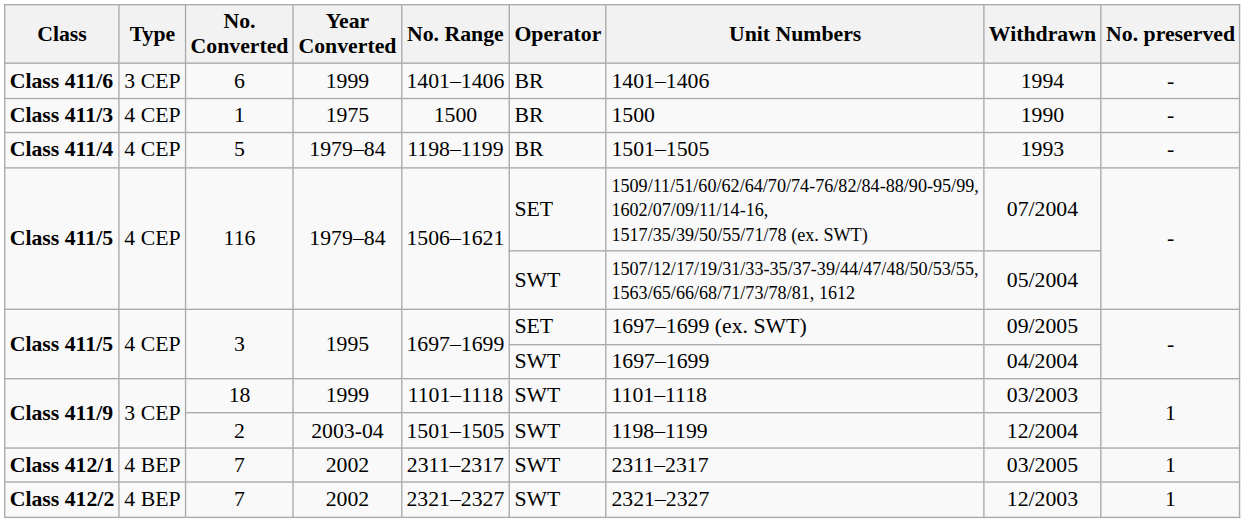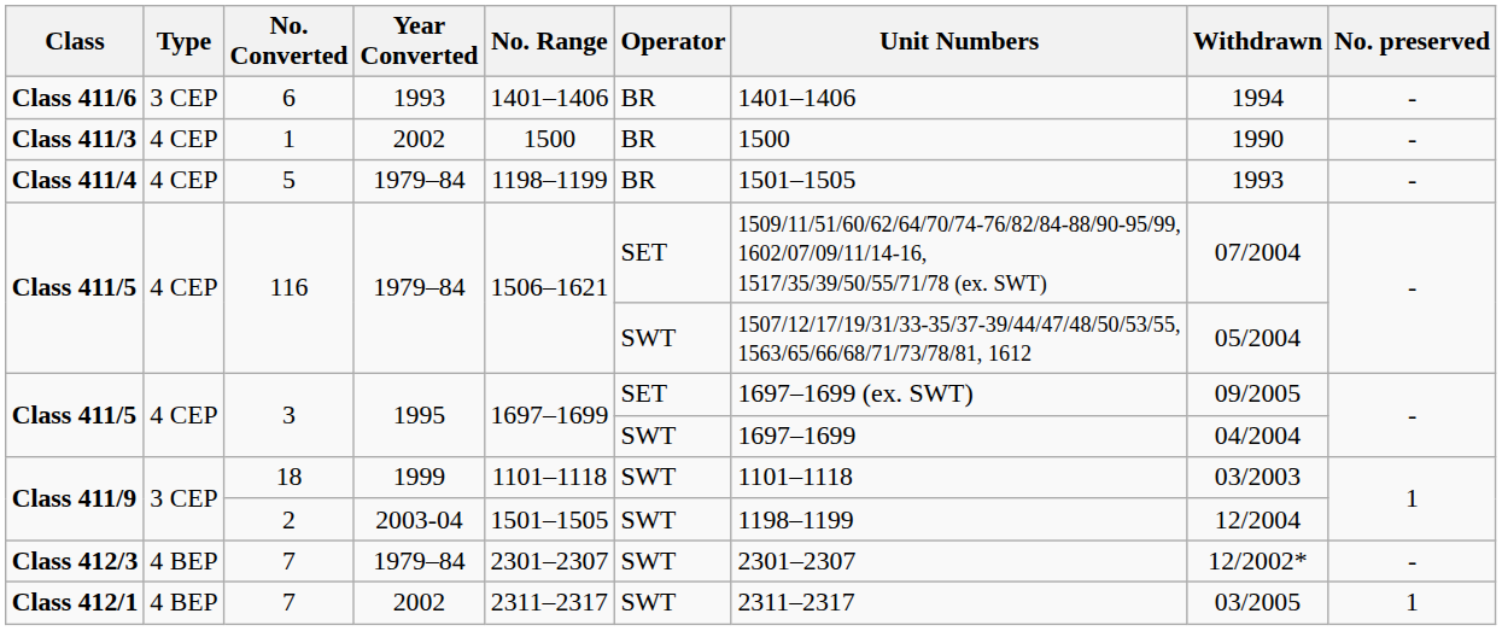Class 411/6 | Year Converted: 1999 -> 1993
Class 411/3 | Year Converted: 1975 -> 2002
+ row: Class 412/3 | 4 BEP | 7 | 1979–84 | 2301–2307 | SWT | 2301–2307 | 12/2002* | -
- row: Class 412/2 | 4 BEP | 7 | 2002 | 2321–2327 | SWT | 2321–2327 | 12/2003 | 1
